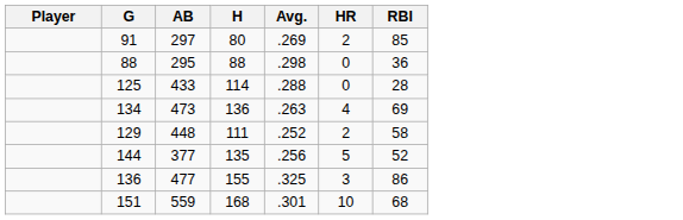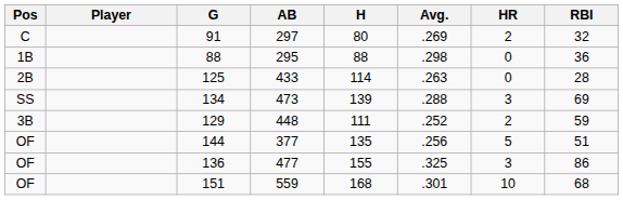+ column: Pos | C | 1B | 2B | SS | 3B | OF | OF | OF
91 | RBI: 85 -> 32
125 | Avg.: .288 -> .263
134 | H: 136 -> 139
134 | Avg.: .263 -> .288
134 | HR: 4 -> 3
129 | RBI: 58 -> 59
144 | RBI: 52 -> 51
